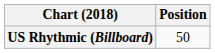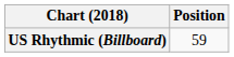US Rhythmic (Billboard) | Position: 50 -> 59
